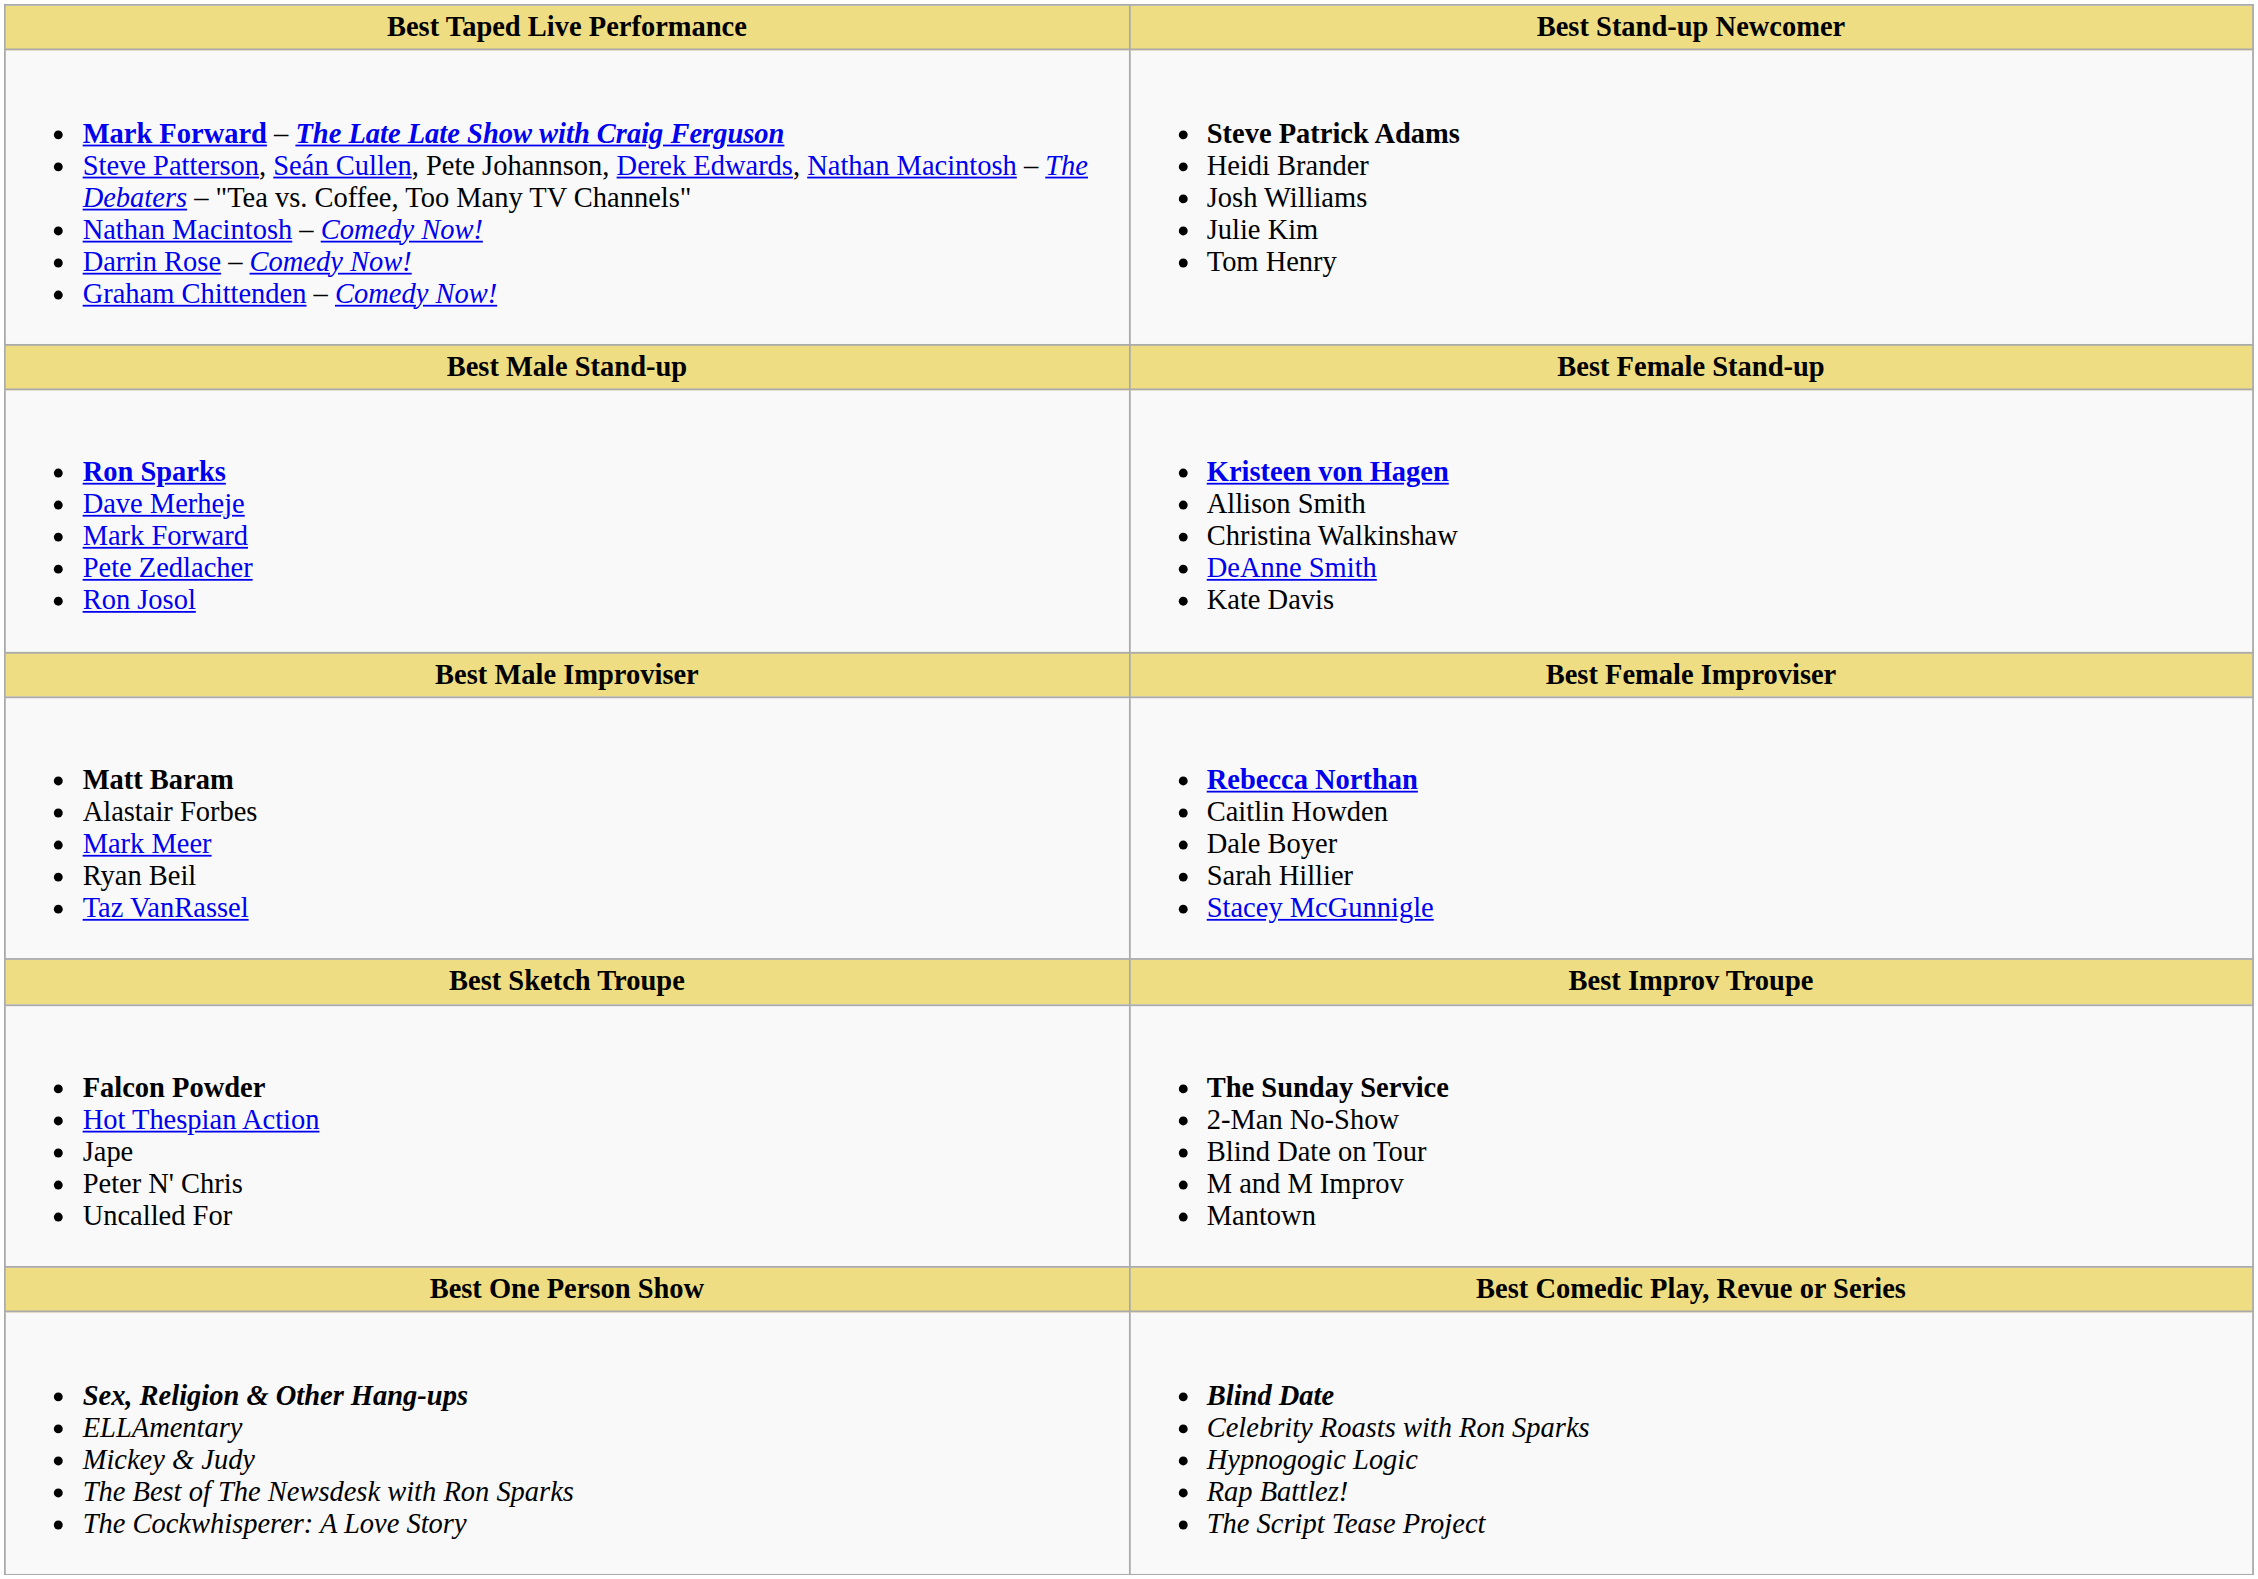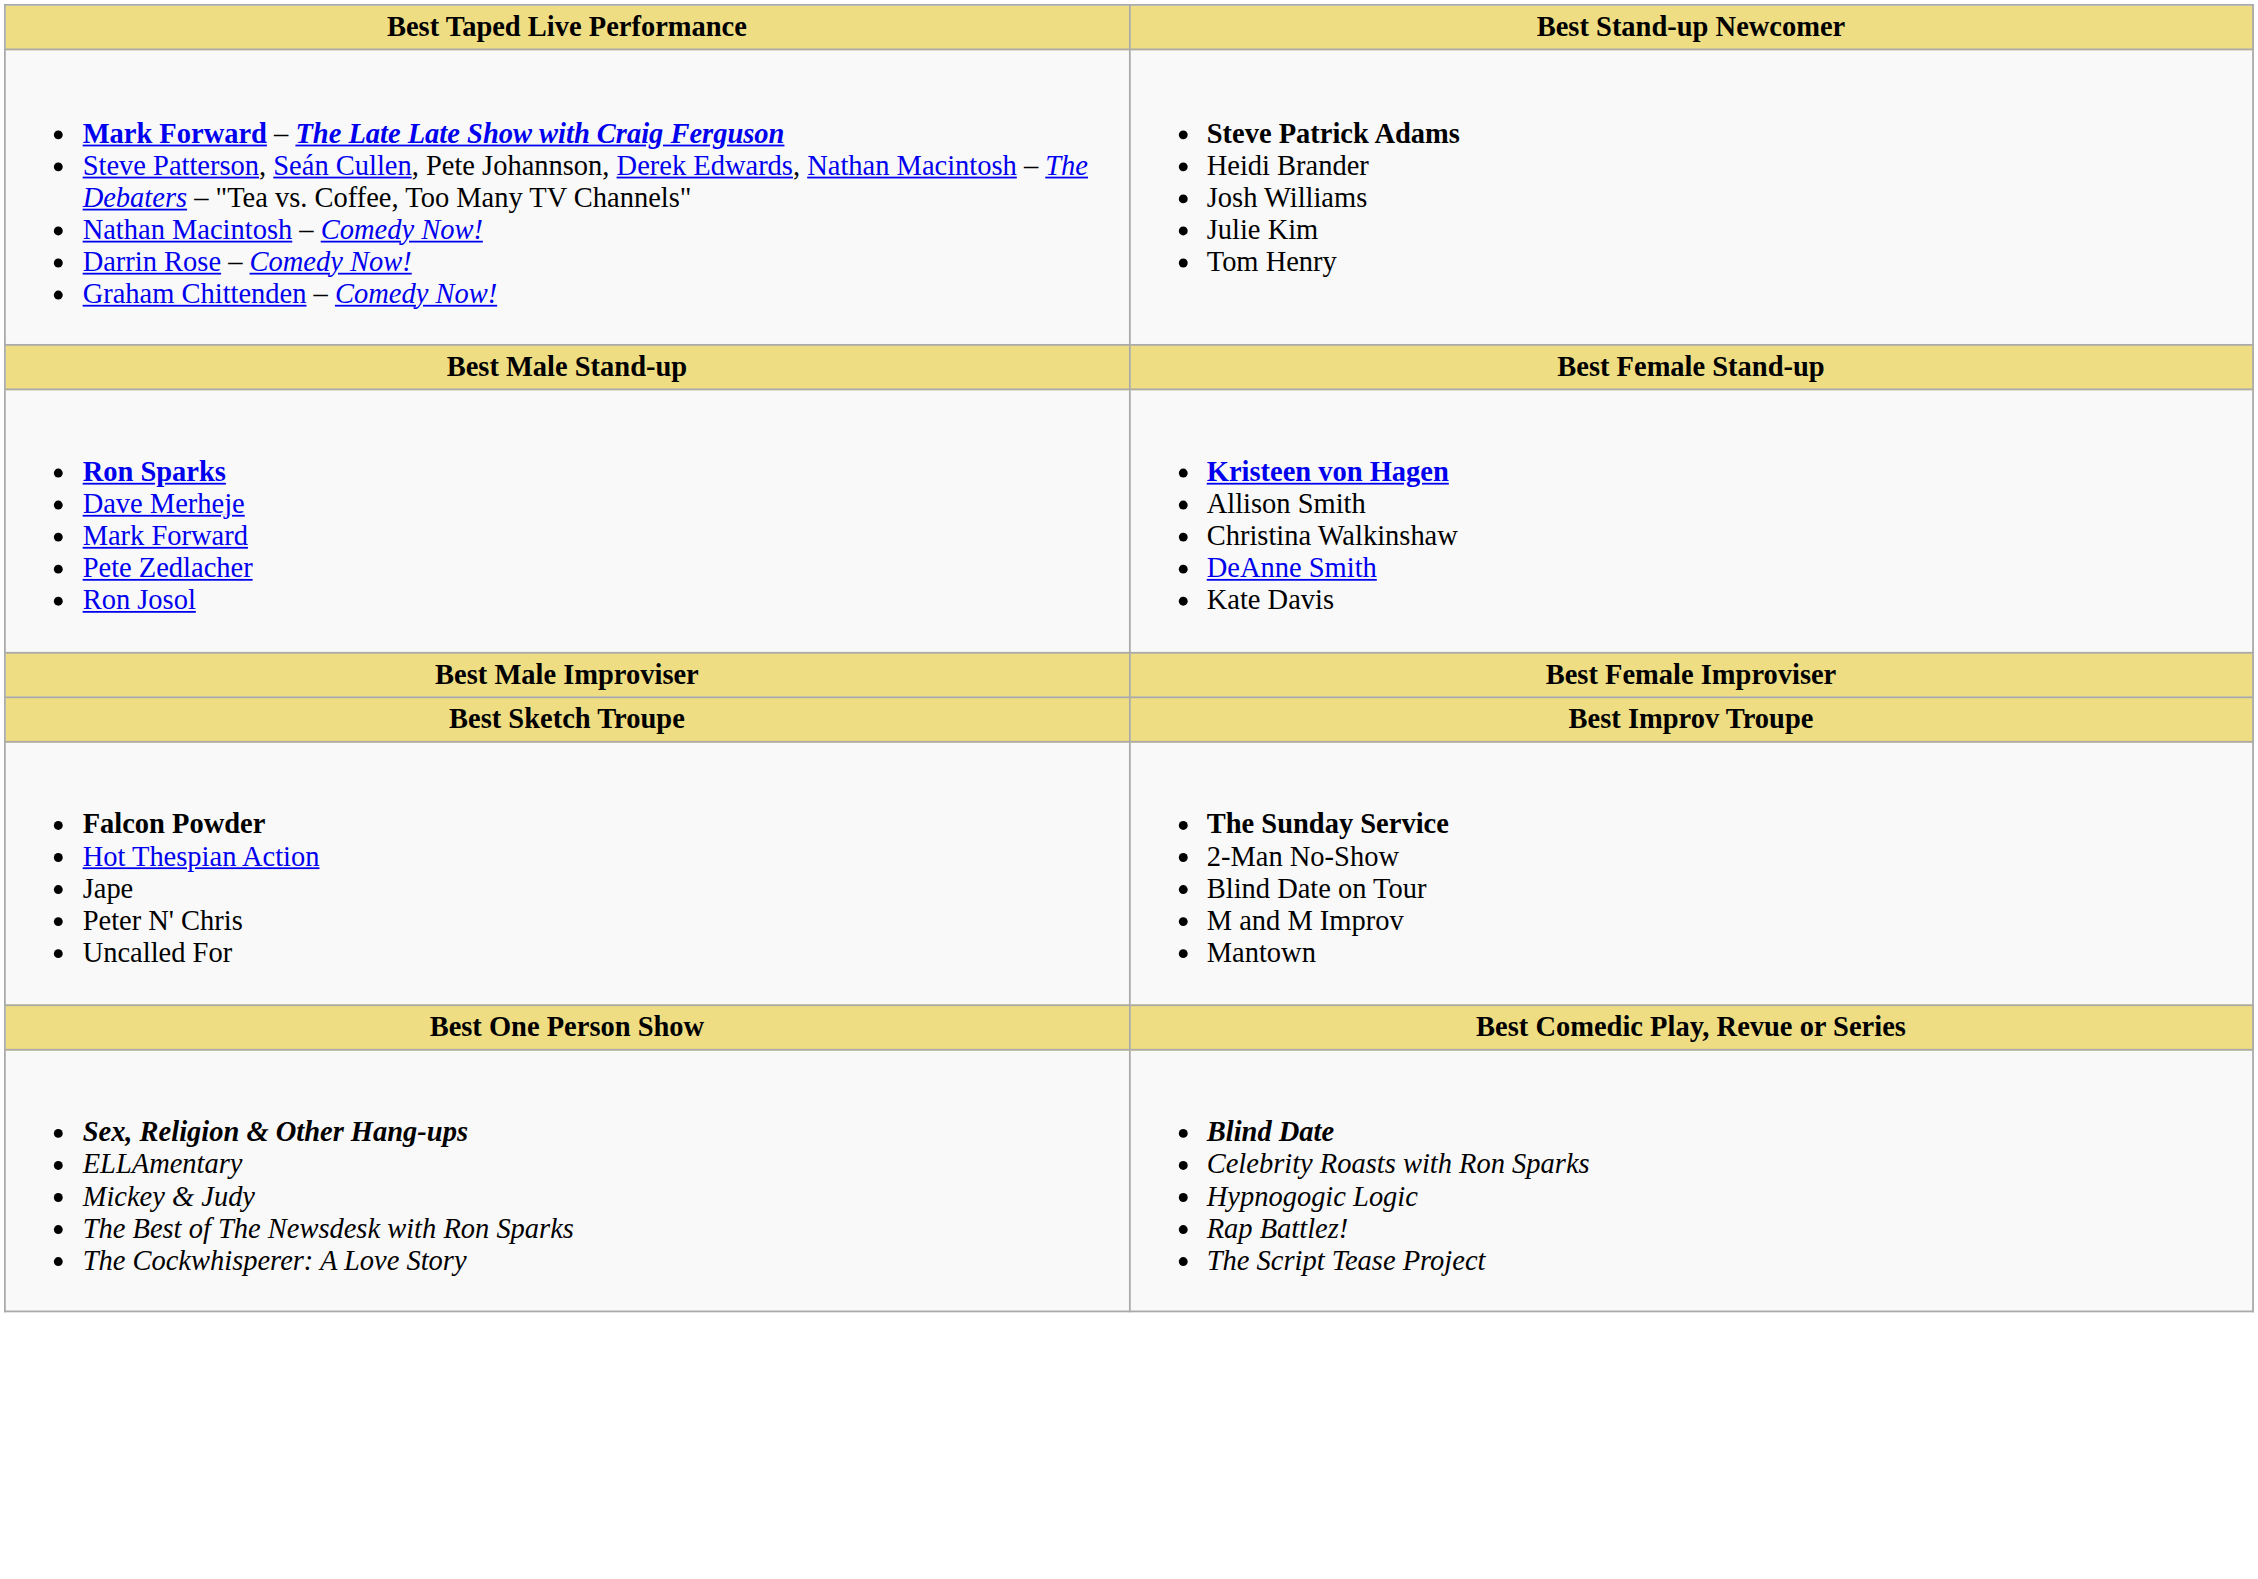- row: Matt Baram Alastair Forbes Mark Meer Ryan Beil Taz VanRassel | Rebecca Northan Caitlin Howden Dale Boyer Sarah Hillier Stacey McGunnigle
